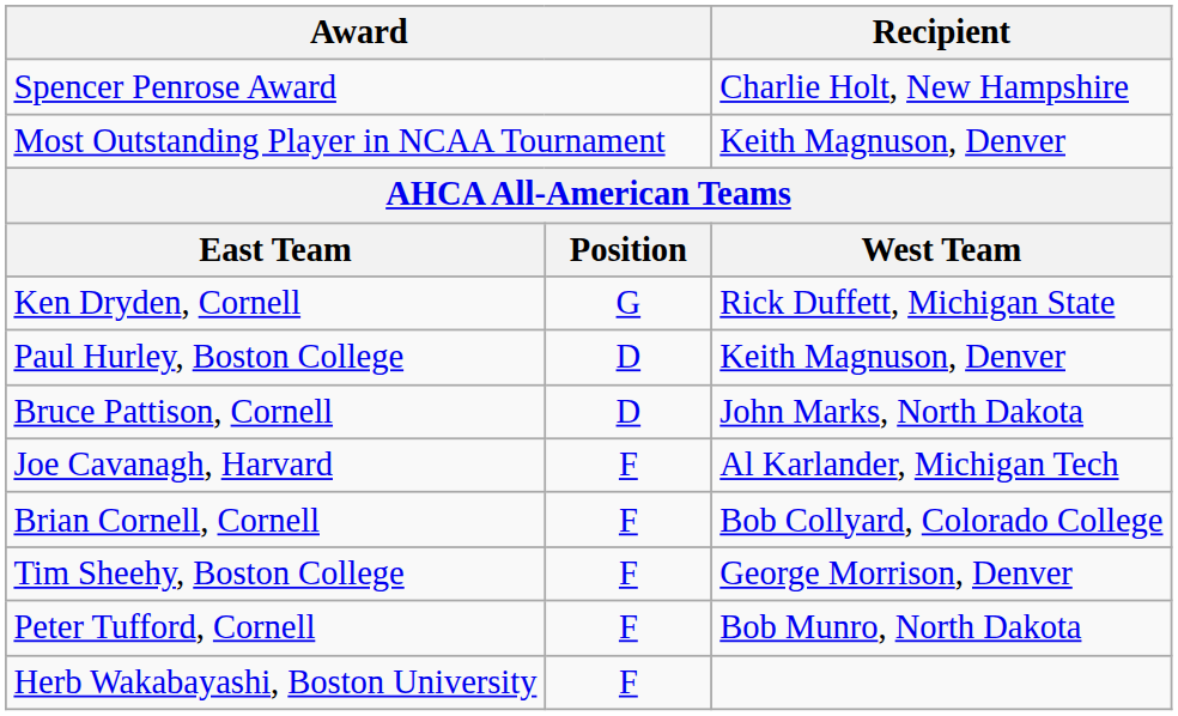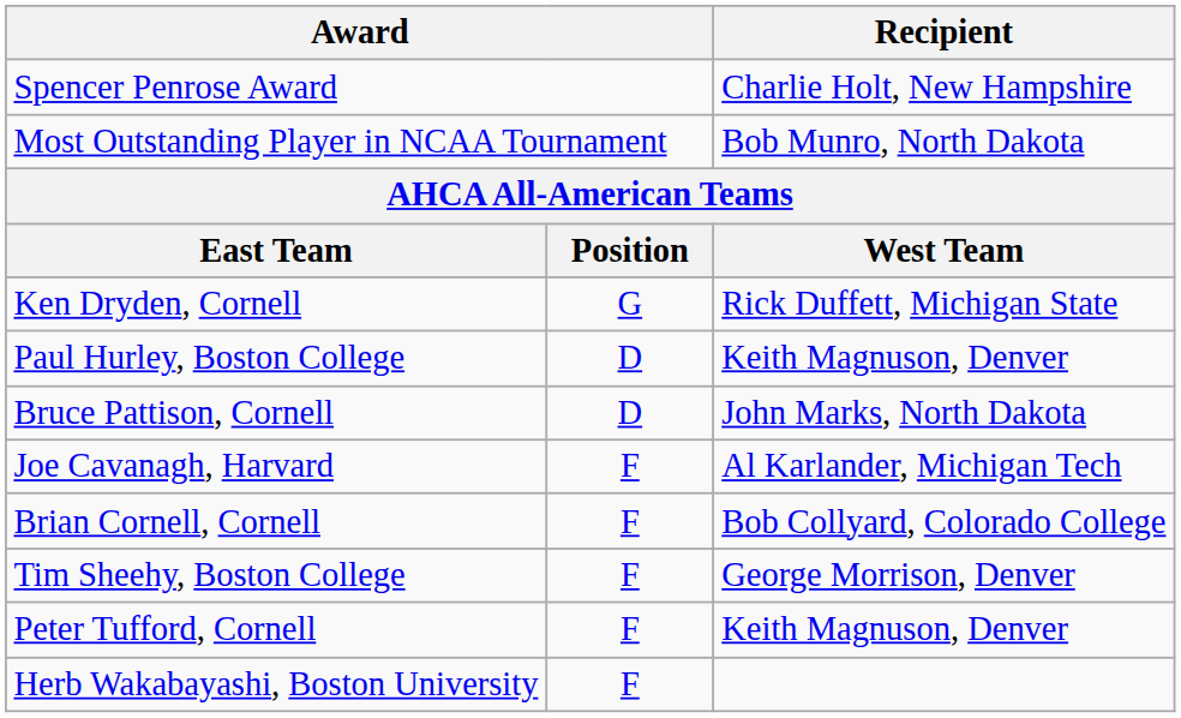Most Outstanding Player in NCAA Tournament | Recipient: Keith Magnuson, Denver -> Bob Munro, North Dakota
Peter Tufford, Cornell | Recipient: Bob Munro, North Dakota -> Keith Magnuson, Denver
